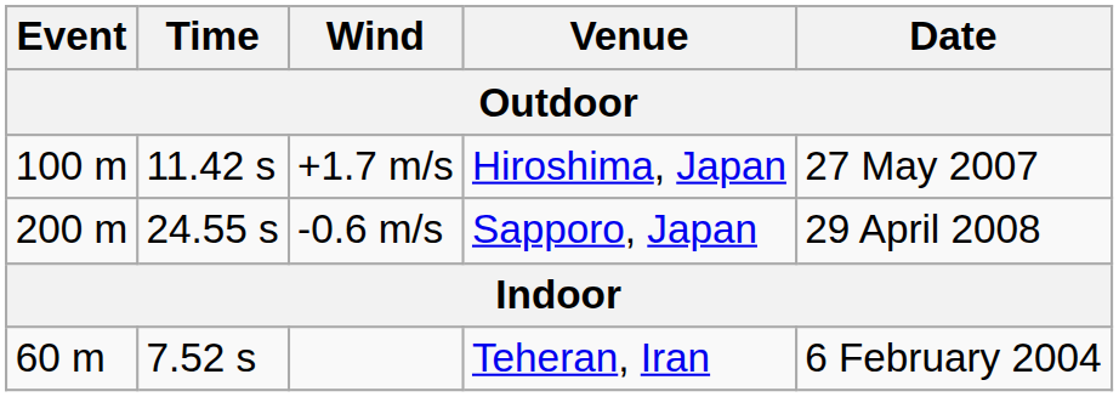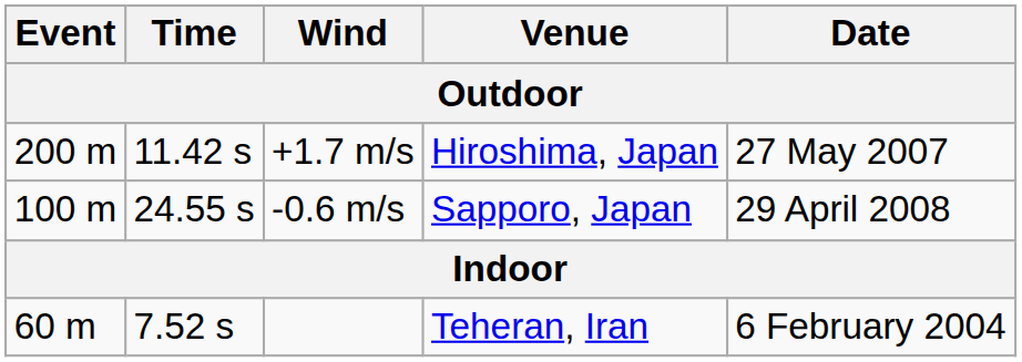+1.7 m/s | Event: 100 m -> 200 m
-0.6 m/s | Event: 200 m -> 100 m
